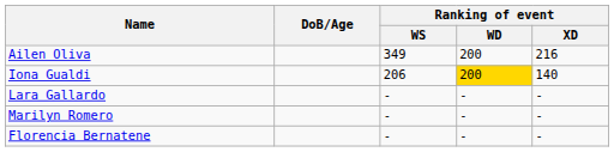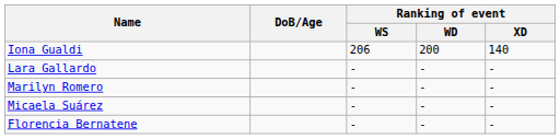- row: Ailen Oliva | 349 | 200 | 216
Iona Gualdi | Ranking of event / WD: gold background -> no background
+ row: Micaela Suárez | - | - | -
